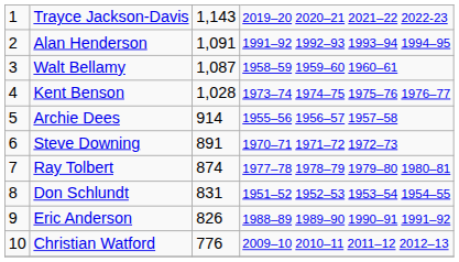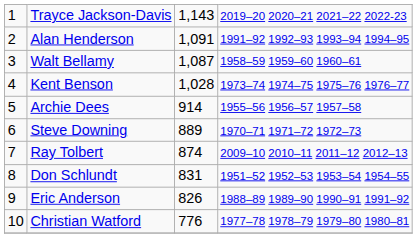Steve Downing | column 3: 891 -> 889
Ray Tolbert | column 4: 1977–78 1978–79 1979–80 1980–81 -> 2009–10 2010–11 2011–12 2012–13
Christian Watford | column 4: 2009–10 2010–11 2011–12 2012–13 -> 1977–78 1978–79 1979–80 1980–81
